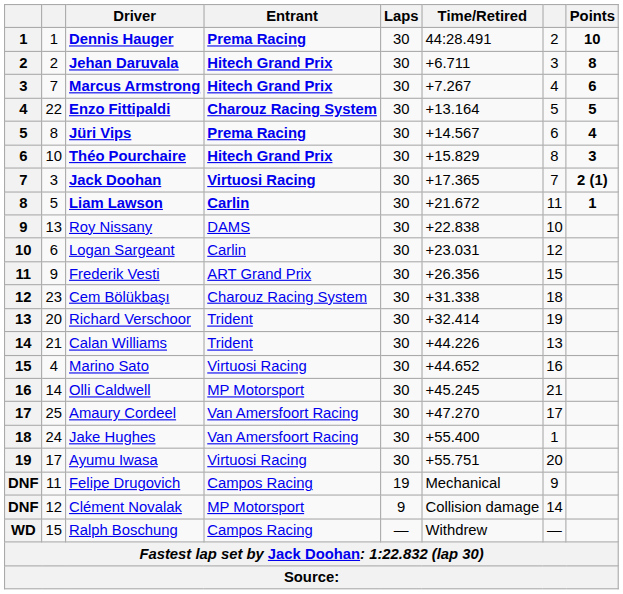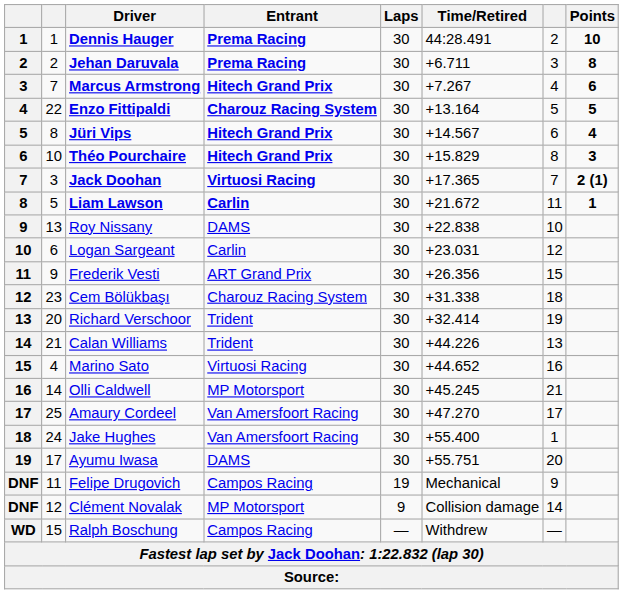Jehan Daruvala | Entrant: Hitech Grand Prix -> Prema Racing
Jüri Vips | Entrant: Prema Racing -> Hitech Grand Prix
Ayumu Iwasa | Entrant: Virtuosi Racing -> DAMS
